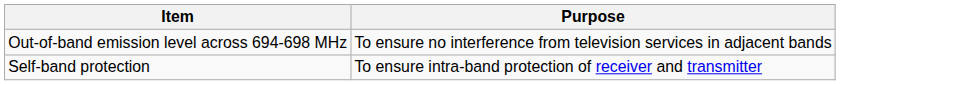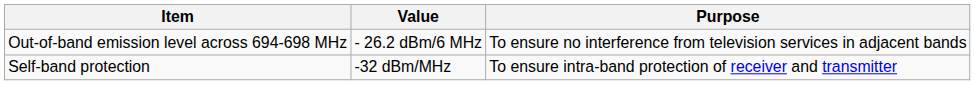+ column: Value | - 26.2 dBm/6 MHz | -32 dBm/MHz
